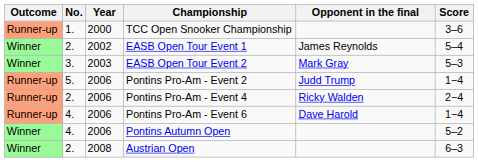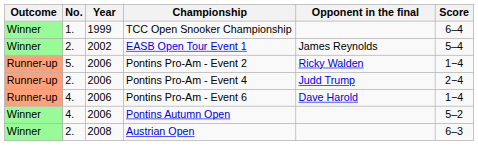+ row: Winner | 1. | 1999 | TCC Open Snooker Championship | 6–4
- row: Runner-up | 1. | 2000 | TCC Open Snooker Championship | 3–6
- row: Winner | 3. | 2003 | EASB Open Tour Event 2 | Mark Gray | 5–3
Pontins Pro-Am - Event 2 | Opponent in the final: Judd Trump -> Ricky Walden
Pontins Pro-Am - Event 4 | Opponent in the final: Ricky Walden -> Judd Trump
